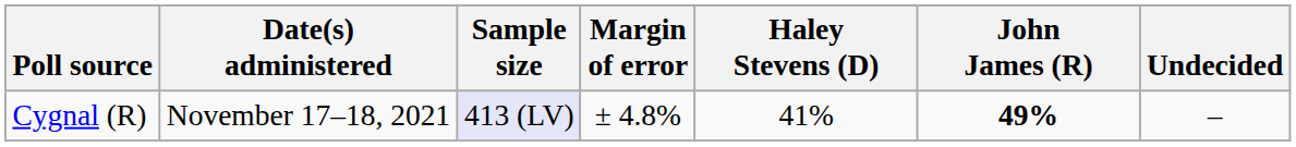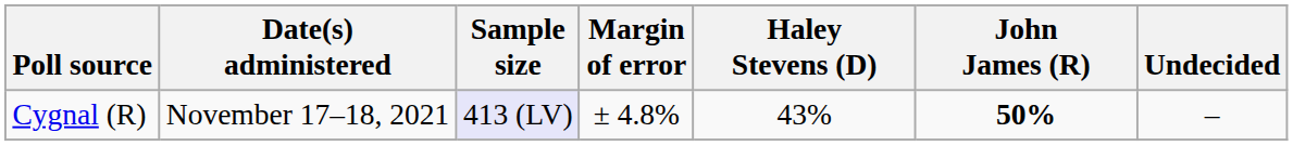Cygnal (R) | Haley Stevens (D): 41% -> 43%
Cygnal (R) | John James (R): 49% -> 50%
